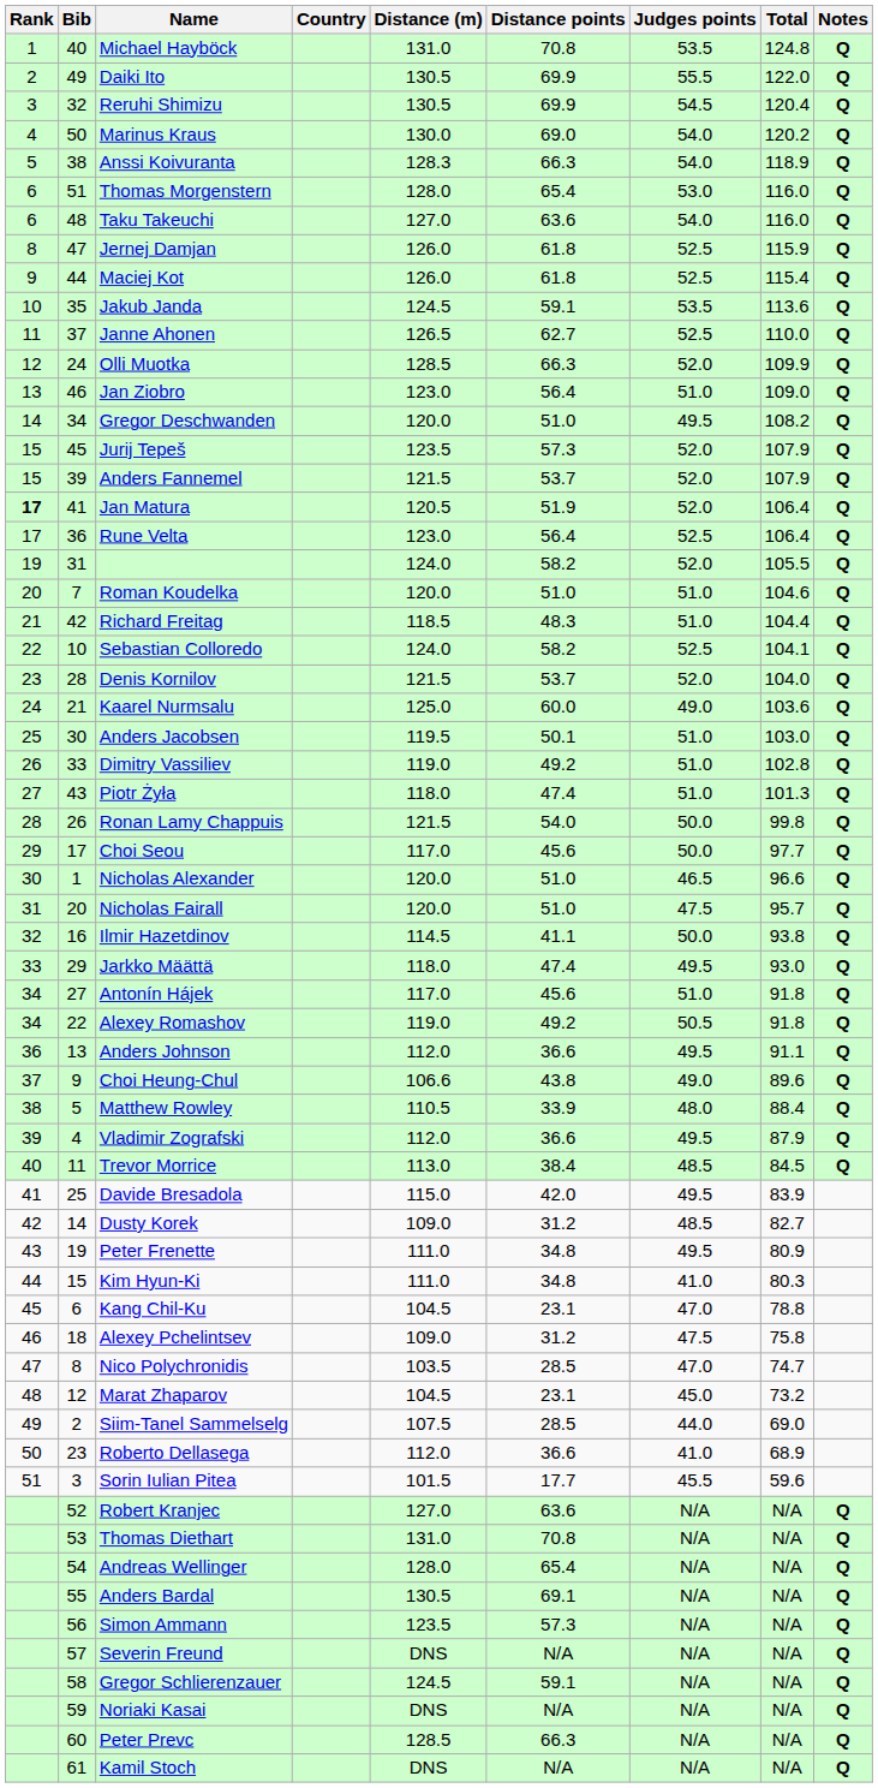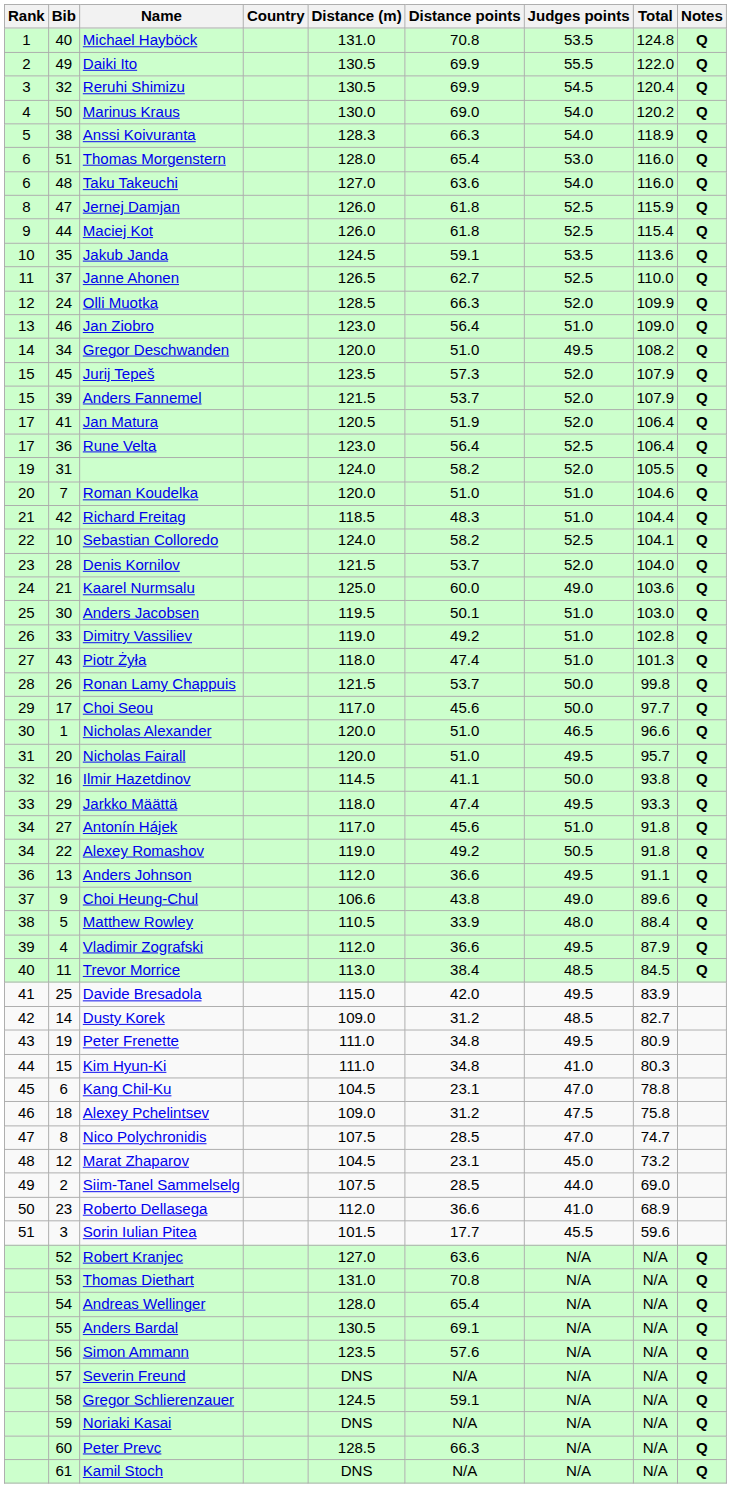Jan Matura | Rank: bold -> normal
Ronan Lamy Chappuis | Distance points: 54.0 -> 53.7
Nicholas Fairall | Judges points: 47.5 -> 49.5
Jarkko Määttä | Total: 93.0 -> 93.3
Nico Polychronidis | Distance (m): 103.5 -> 107.5
Simon Ammann | Distance points: 57.3 -> 57.6
